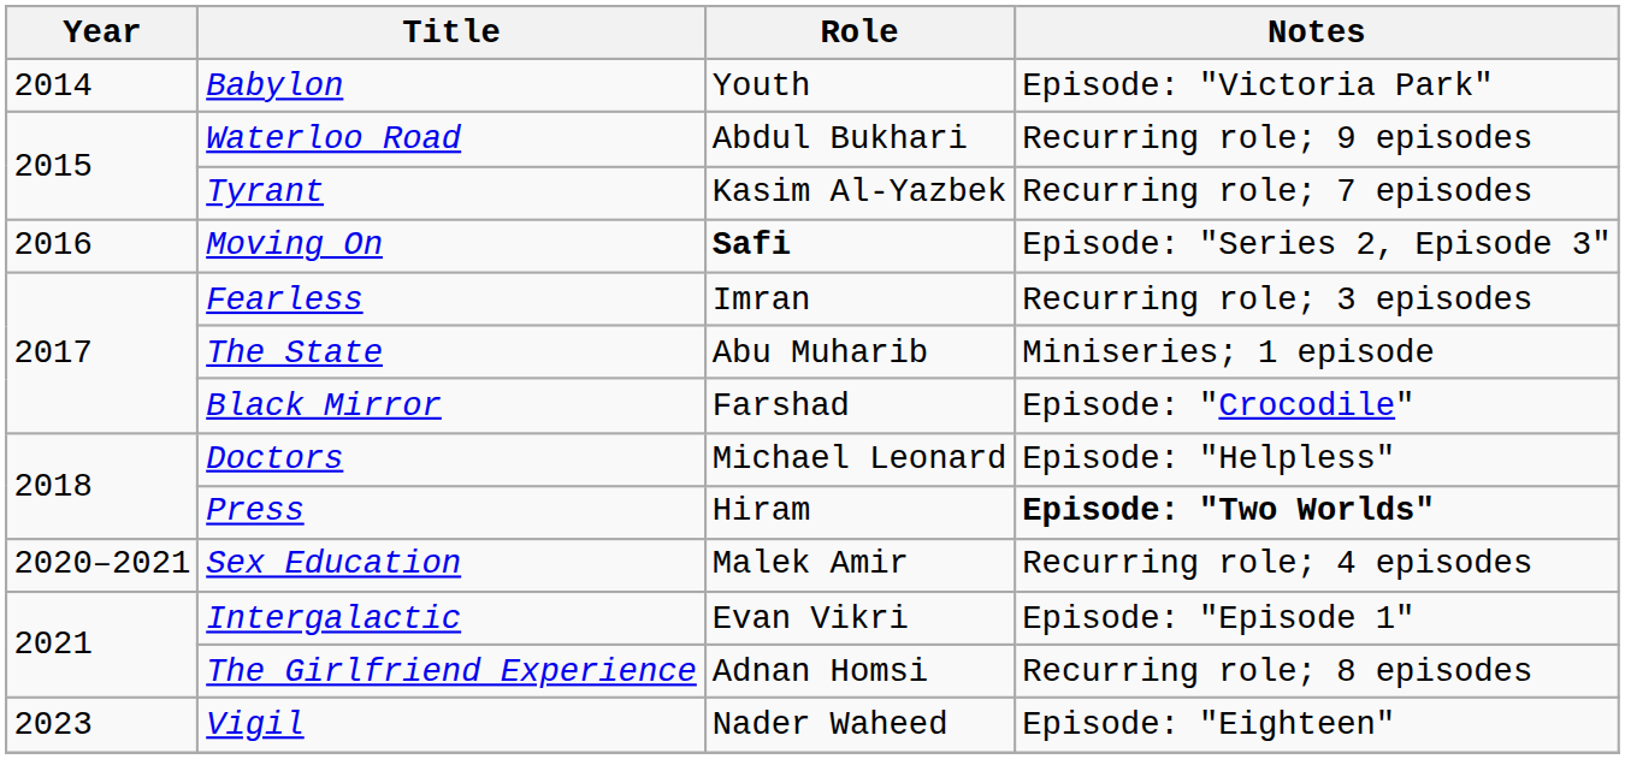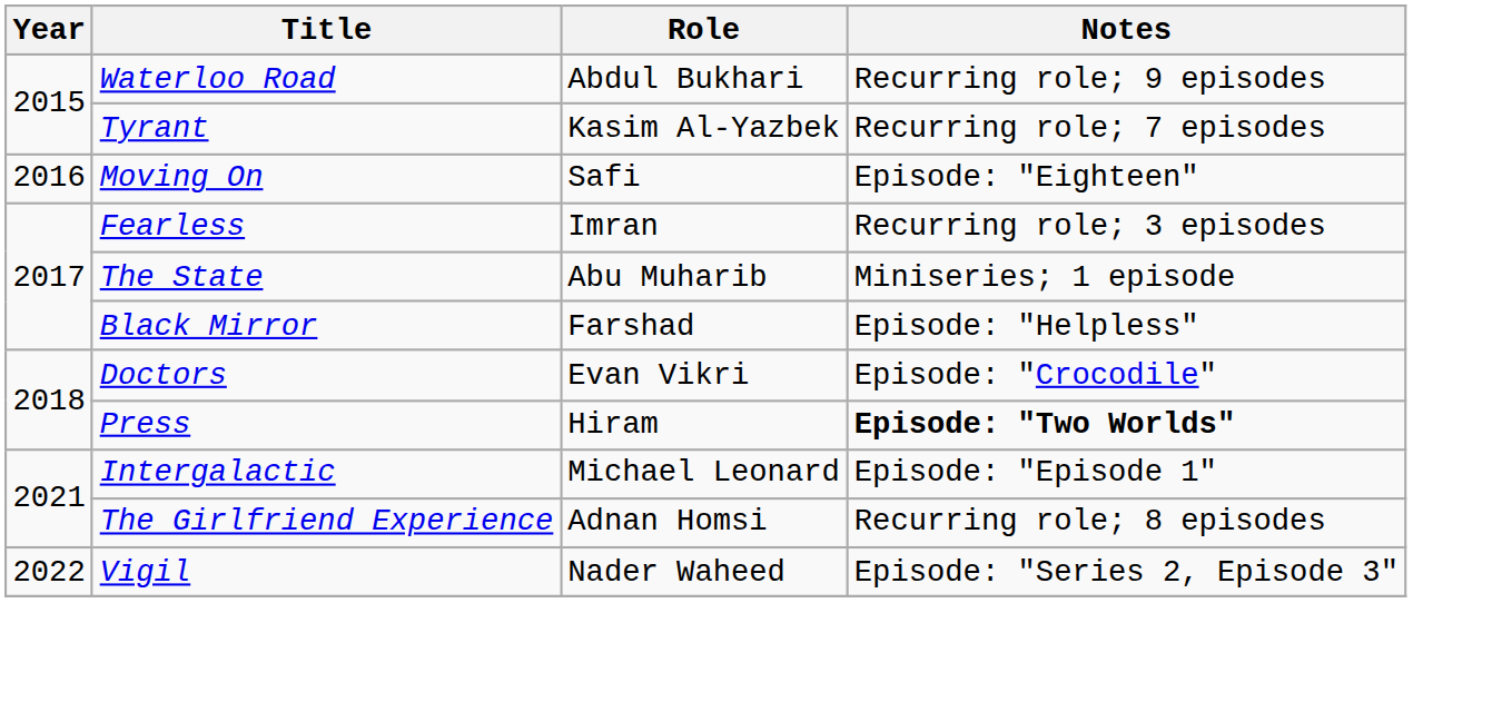- row: 2014 | Babylon | Youth | Episode: "Victoria Park"
Moving On | Role: bold -> normal
Moving On | Notes: Episode: "Series 2, Episode 3" -> Episode: "Eighteen"
Black Mirror | Notes: Episode: "Crocodile" -> Episode: "Helpless"
Doctors | Role: Michael Leonard -> Evan Vikri
Doctors | Notes: Episode: "Helpless" -> Episode: "Crocodile"
- row: 2020–2021 | Sex Education | Malek Amir | Recurring role; 4 episodes
Intergalactic | Role: Evan Vikri -> Michael Leonard
Vigil | Year: 2023 -> 2022
Vigil | Notes: Episode: "Eighteen" -> Episode: "Series 2, Episode 3"
